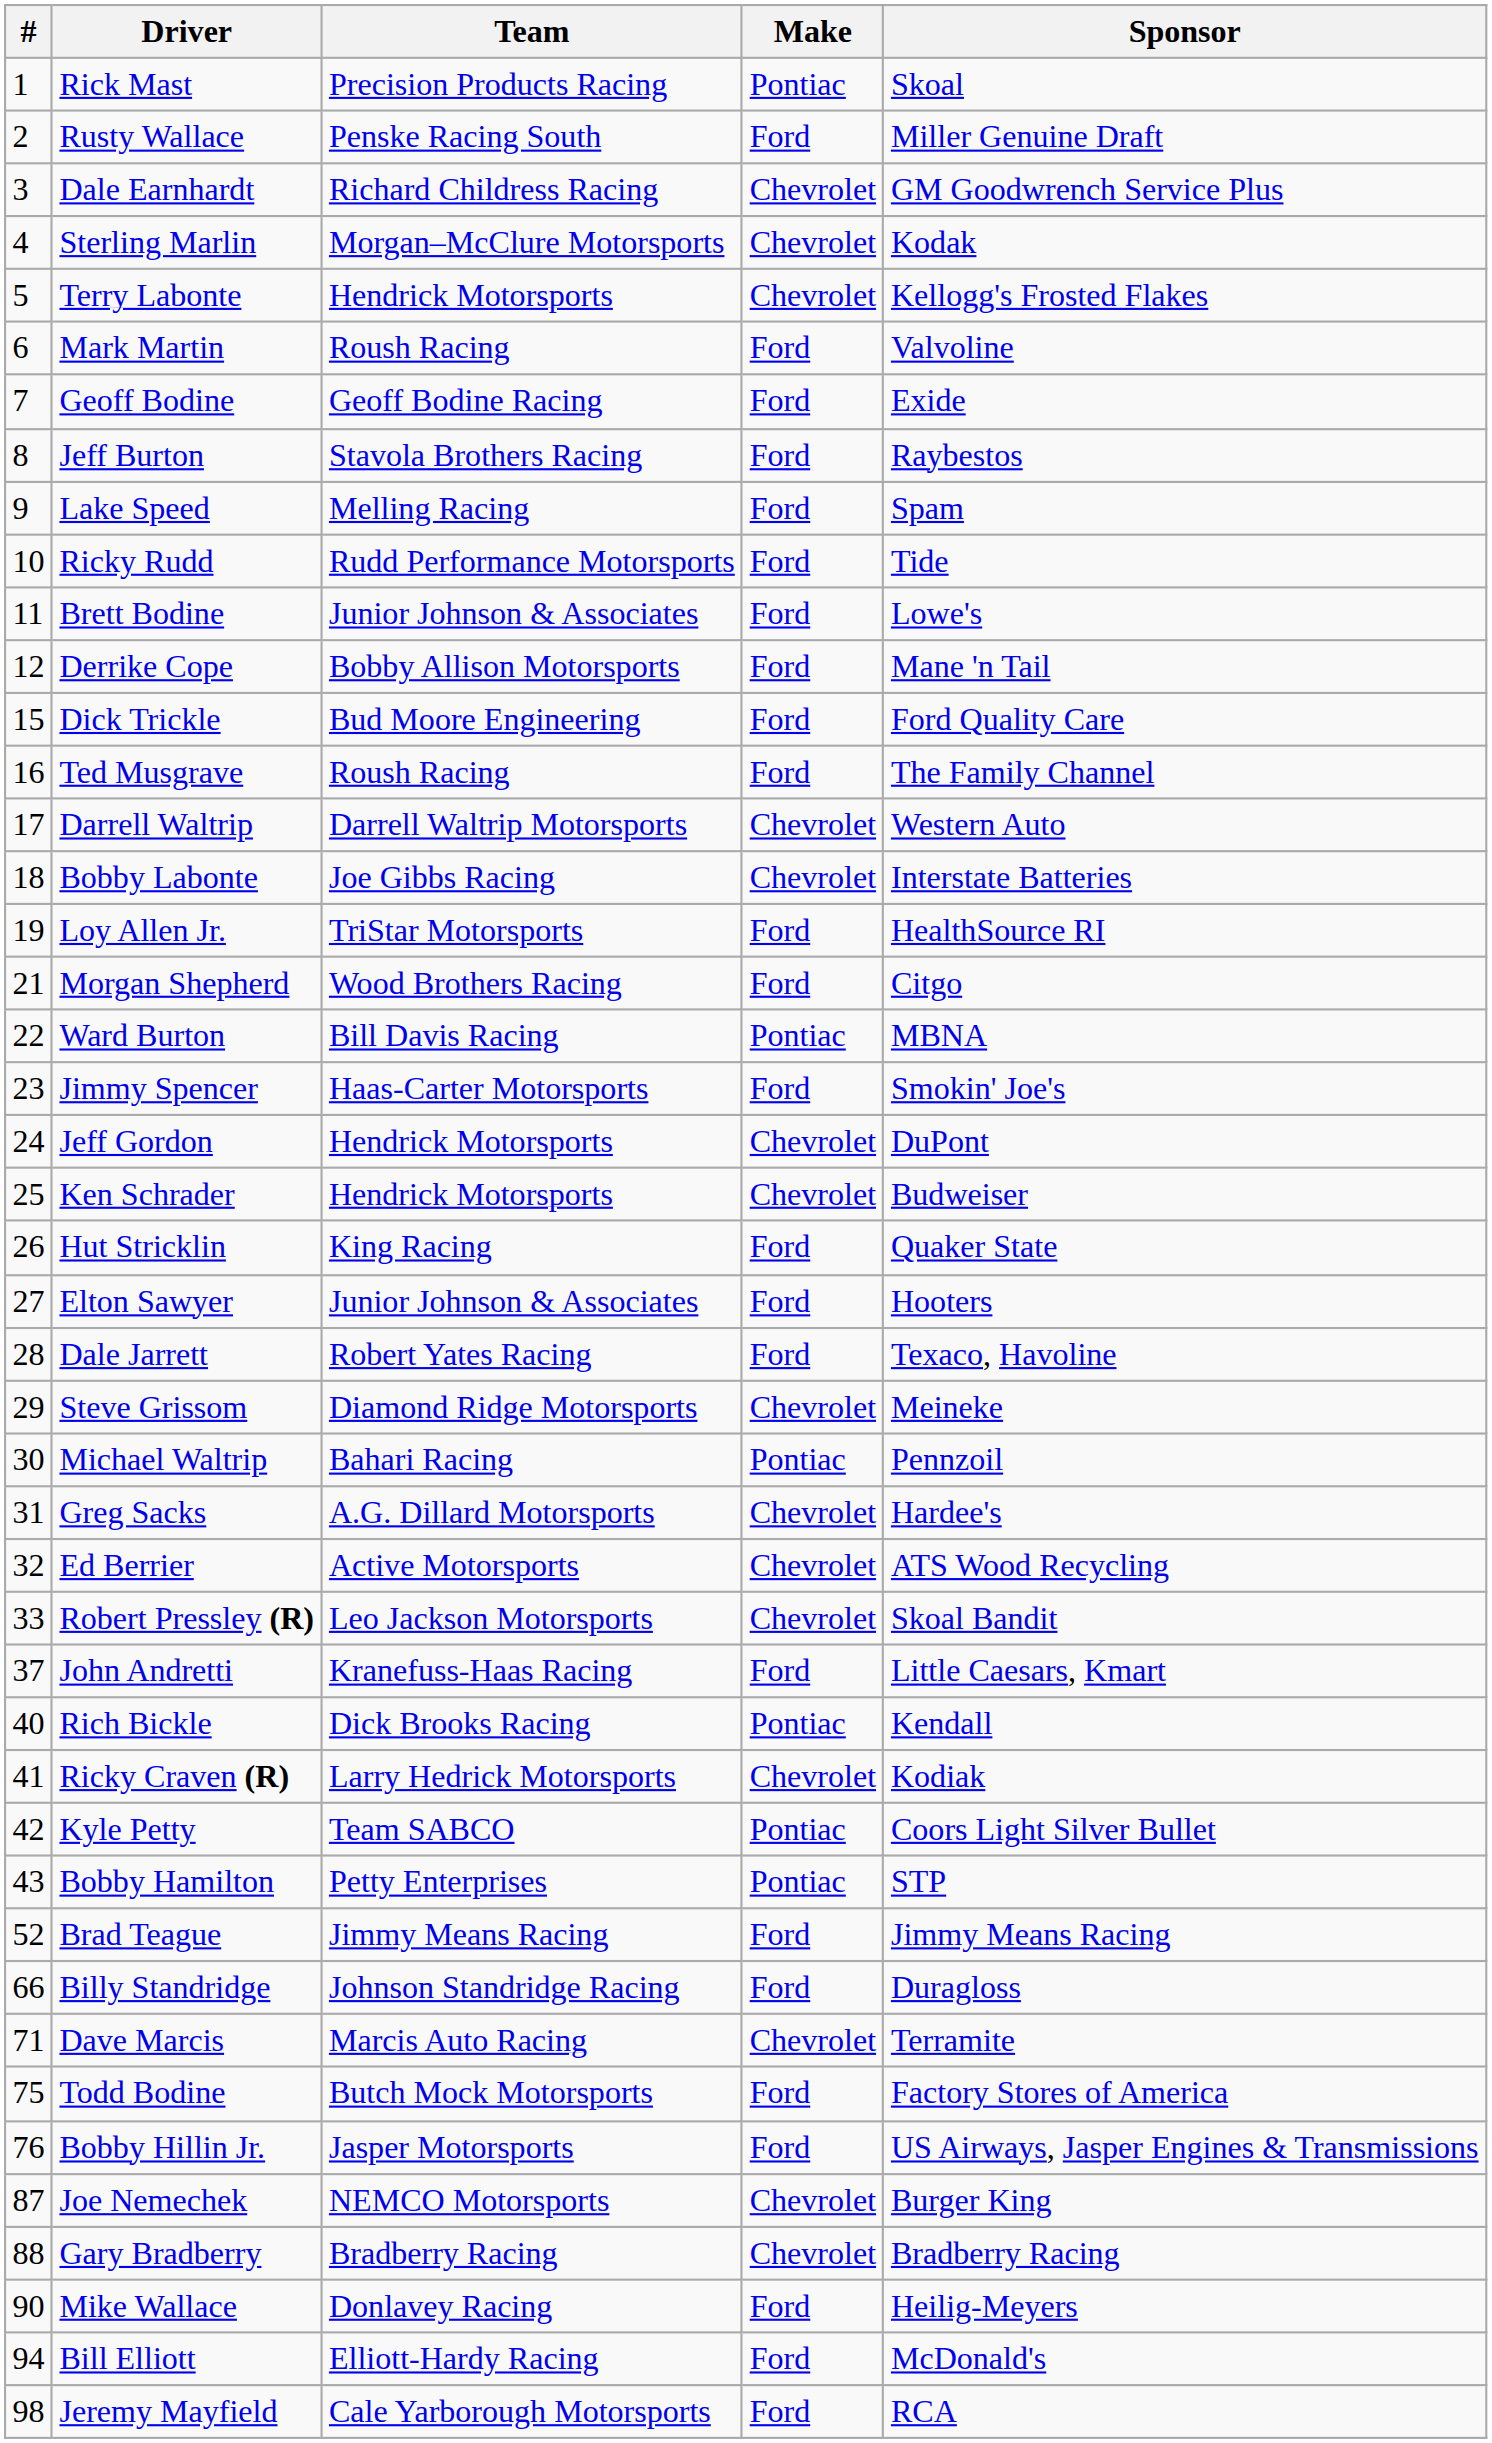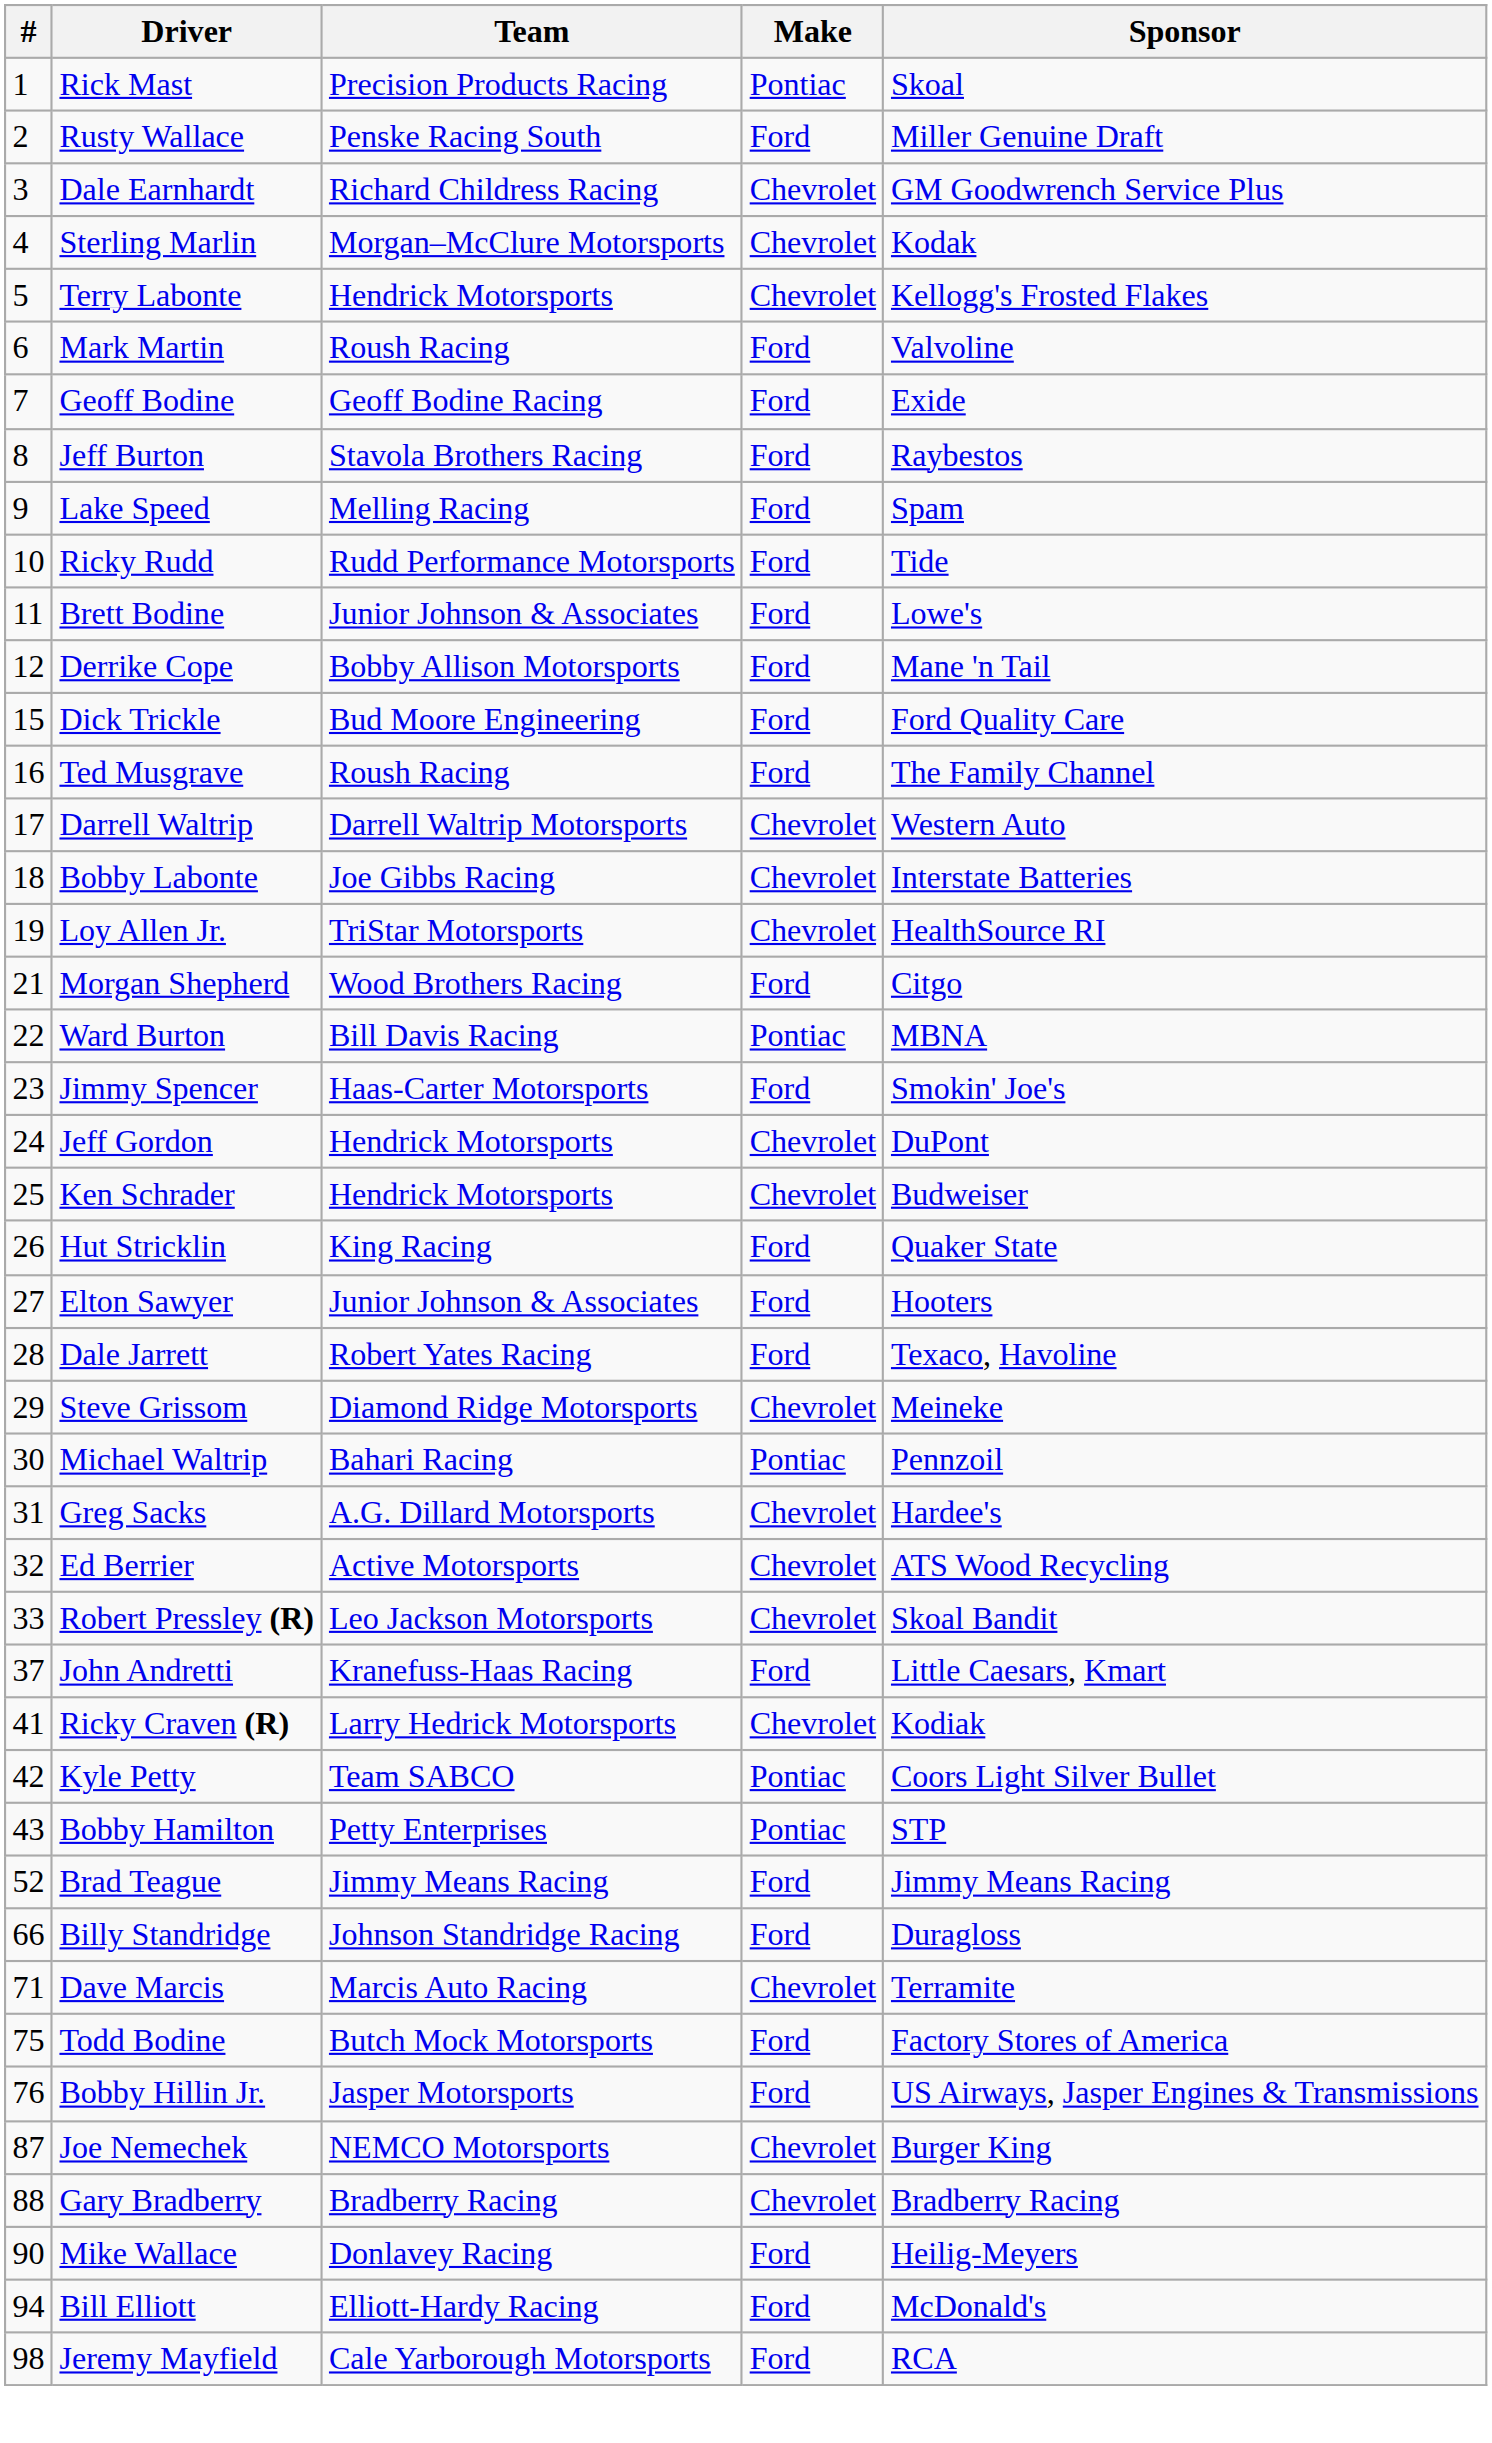Loy Allen Jr. | Make: Ford -> Chevrolet
- row: 40 | Rich Bickle | Dick Brooks Racing | Pontiac | Kendall
